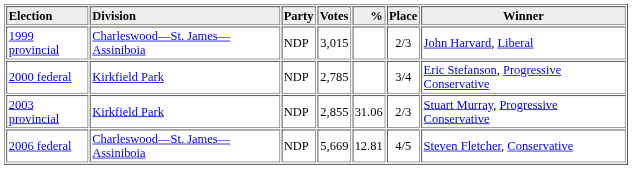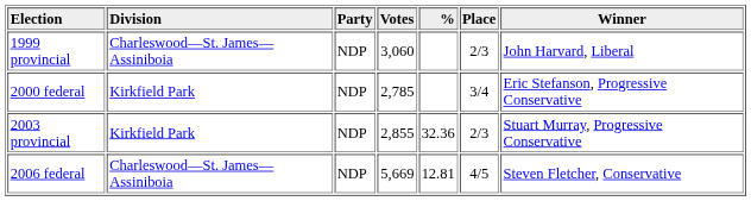1999 provincial | Votes: 3,015 -> 3,060
2003 provincial | %: 31.06 -> 32.36
